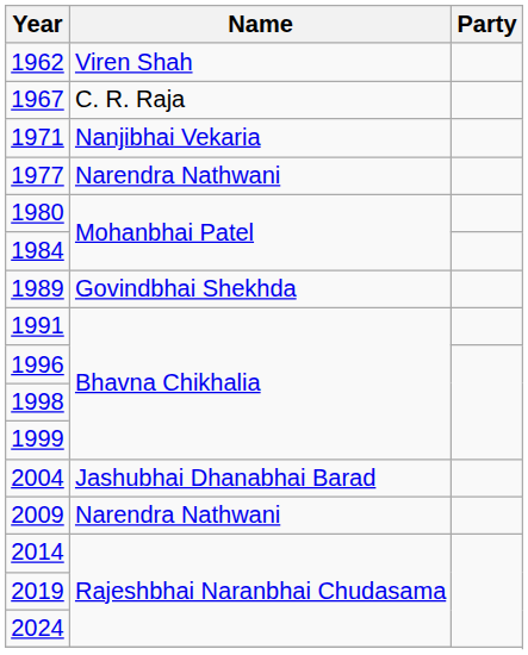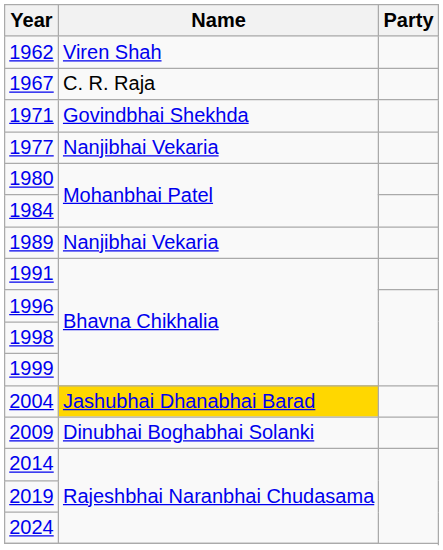1971 | Name: Nanjibhai Vekaria -> Govindbhai Shekhda
1977 | Name: Narendra Nathwani -> Nanjibhai Vekaria
1989 | Name: Govindbhai Shekhda -> Nanjibhai Vekaria
2004 | Name: no background -> gold background
2009 | Name: Narendra Nathwani -> Dinubhai Boghabhai Solanki
